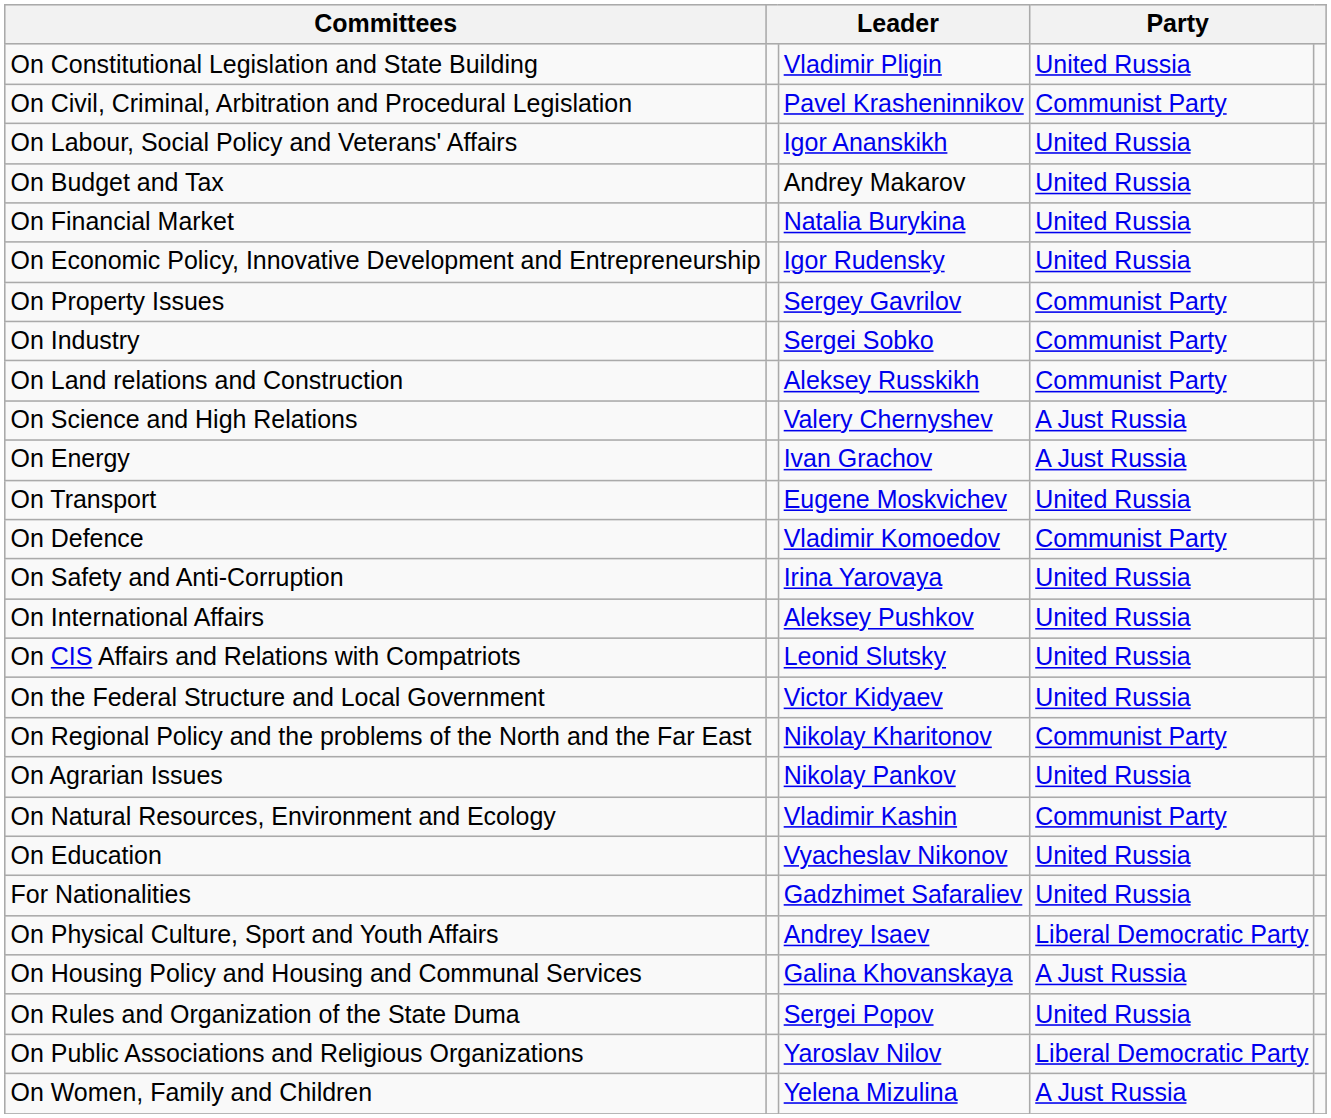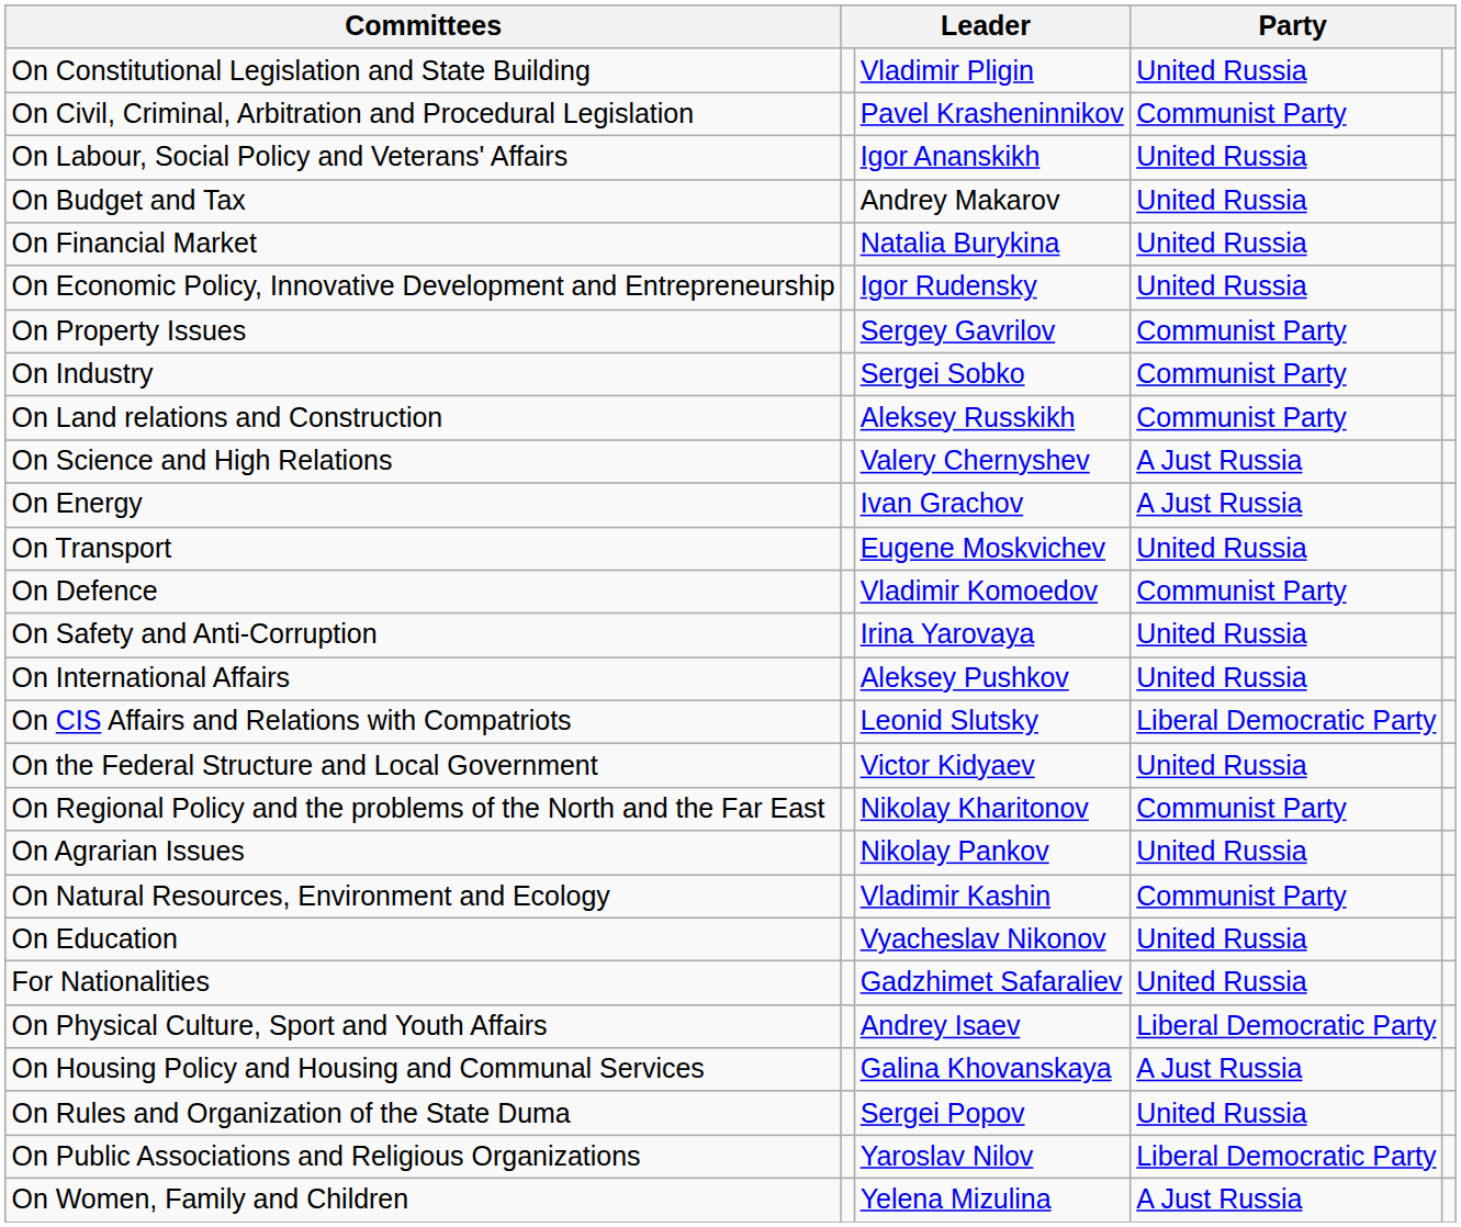On CIS Affairs and Relations with Compatriots | column 4: United Russia -> Liberal Democratic Party
